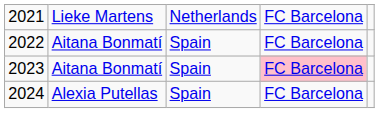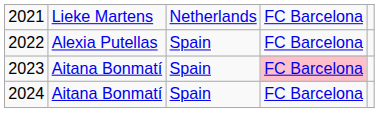2022 | column 2: Aitana Bonmatí -> Alexia Putellas
2024 | column 2: Alexia Putellas -> Aitana Bonmatí
